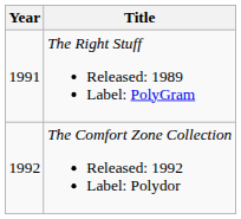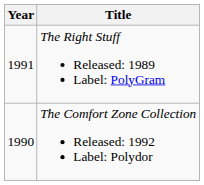The Comfort Zone Collection Released: 1992 Label: Polydor | Year: 1992 -> 1990
